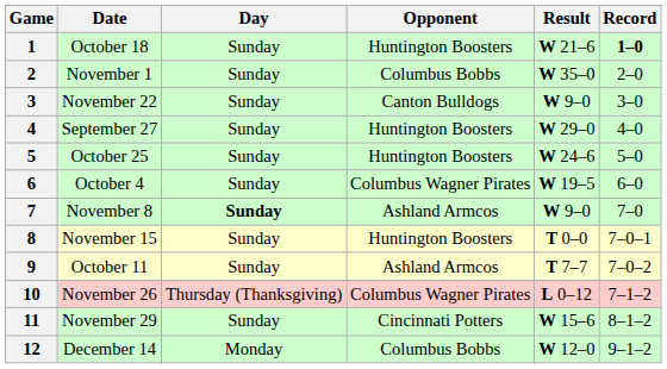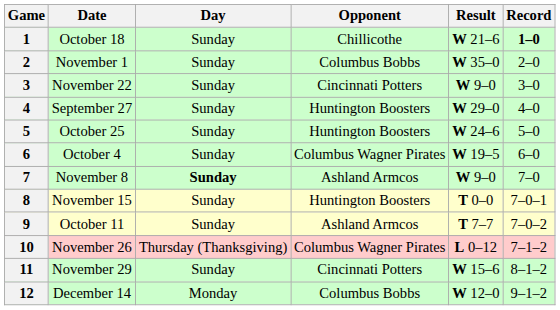1 | Opponent: Huntington Boosters -> Chillicothe
3 | Opponent: Canton Bulldogs -> Cincinnati Potters
